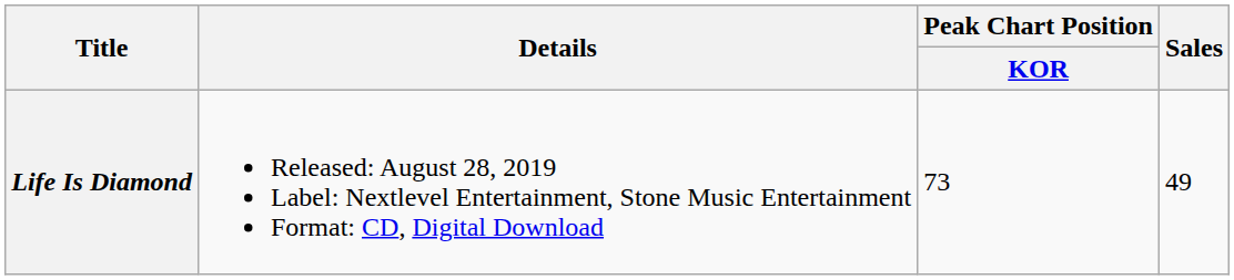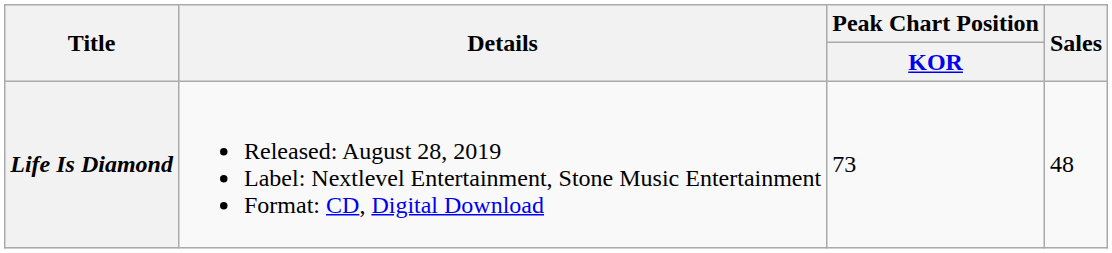Life Is Diamond | Sales: 49 -> 48
